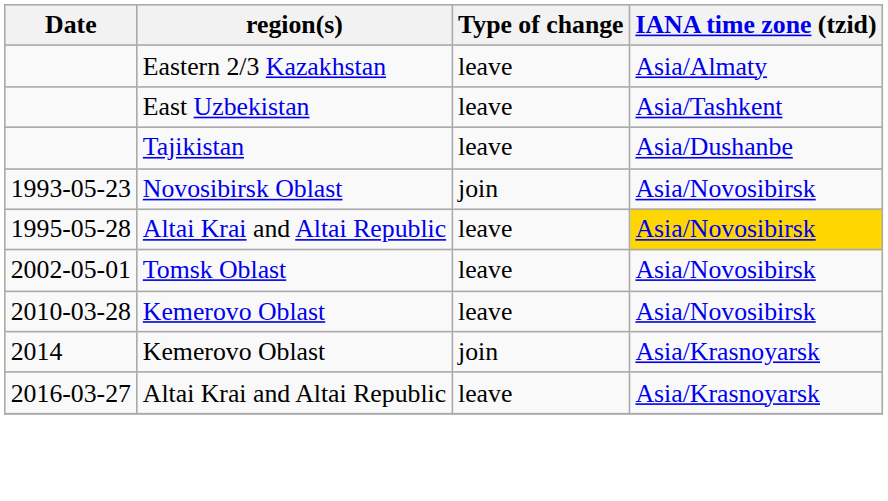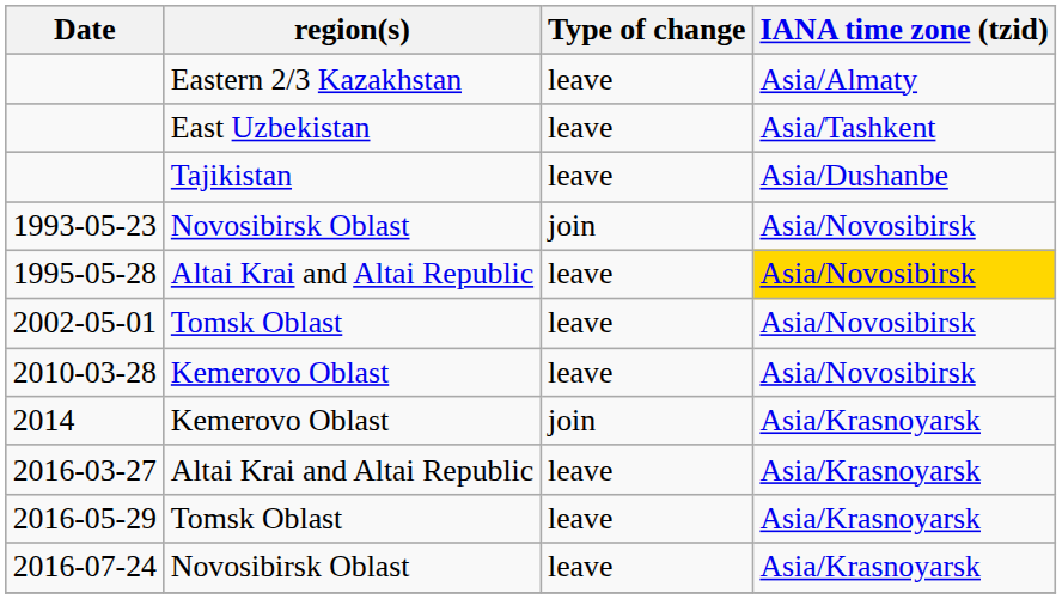+ row: 2016-05-29 | Tomsk Oblast | leave | Asia/Krasnoyarsk
+ row: 2016-07-24 | Novosibirsk Oblast | leave | Asia/Krasnoyarsk
